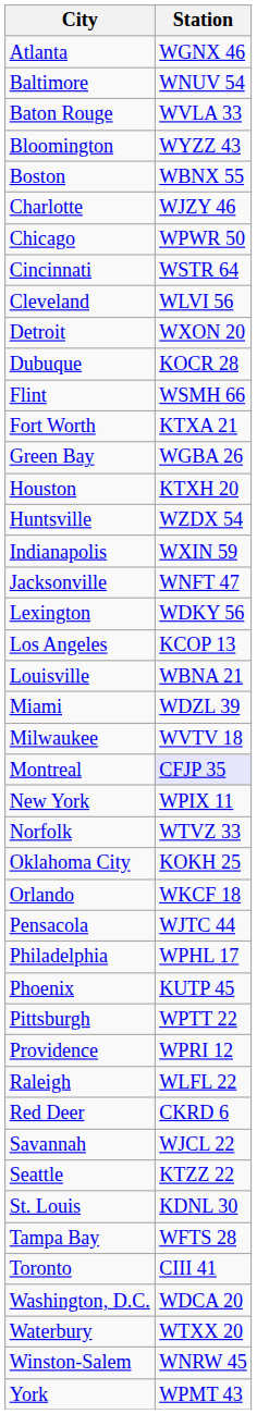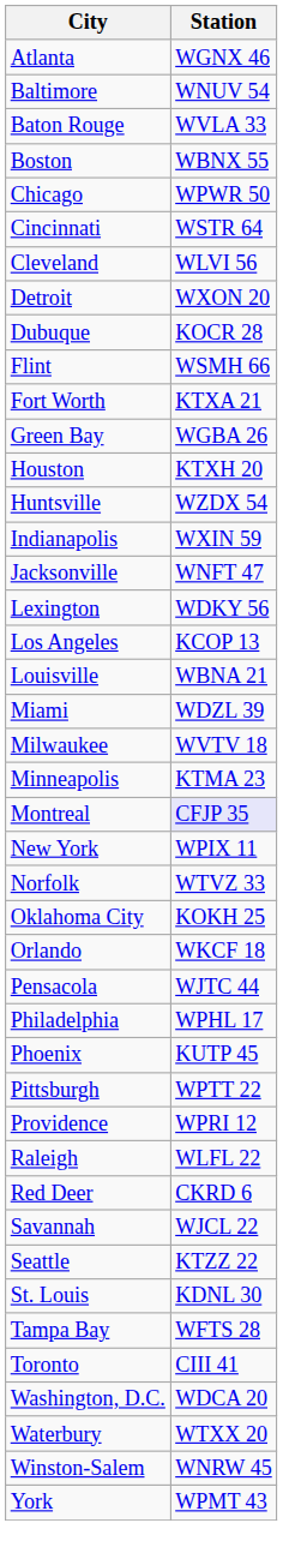- row: Bloomington | WYZZ 43
- row: Charlotte | WJZY 46
+ row: Minneapolis | KTMA 23
